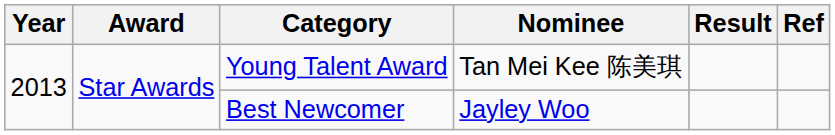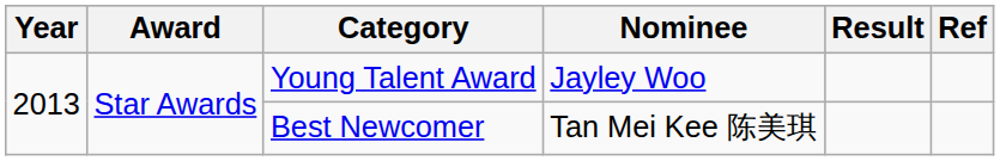Young Talent Award | Nominee: Tan Mei Kee 陈美琪 -> Jayley Woo
Best Newcomer | Nominee: Jayley Woo -> Tan Mei Kee 陈美琪
